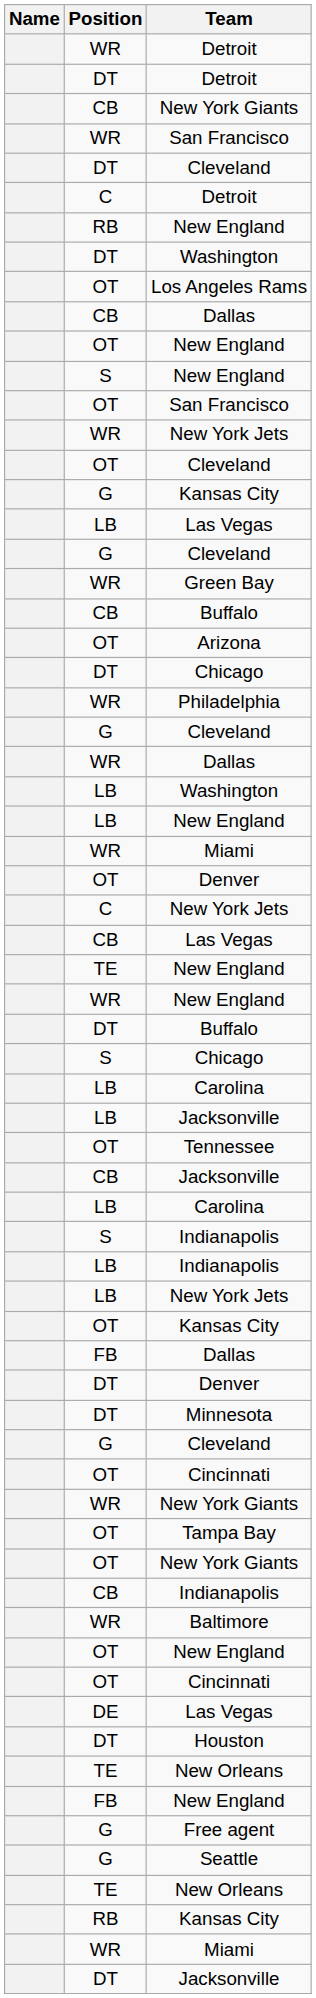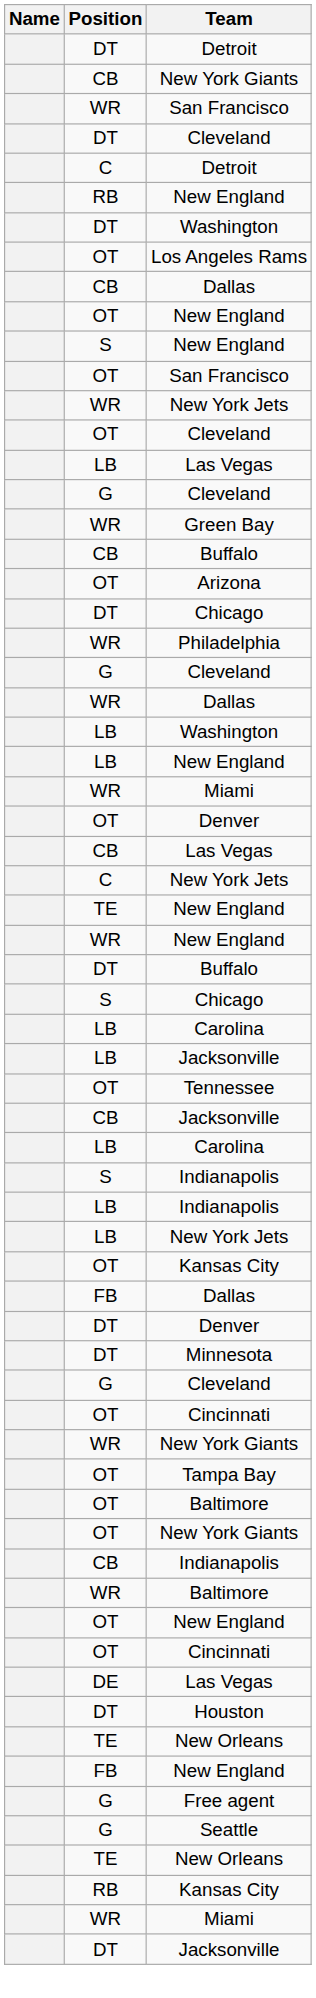- row: WR | Detroit
- row: G | Kansas City
rows swapped: CB / Las Vegas <-> C / New York Jets
+ row: OT | Baltimore
